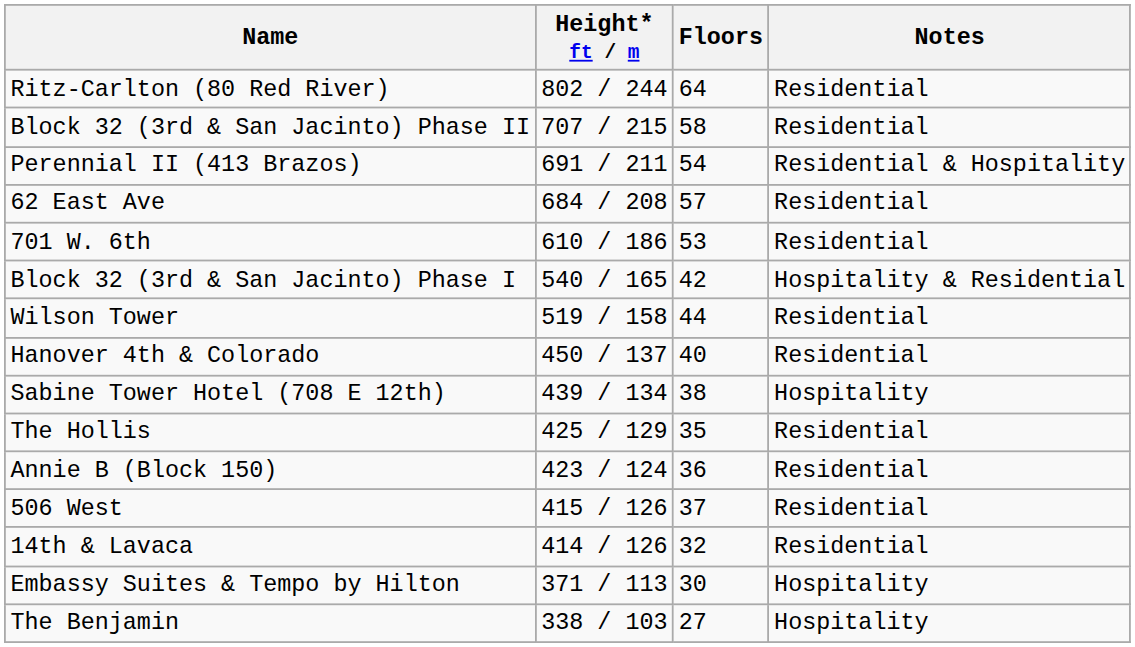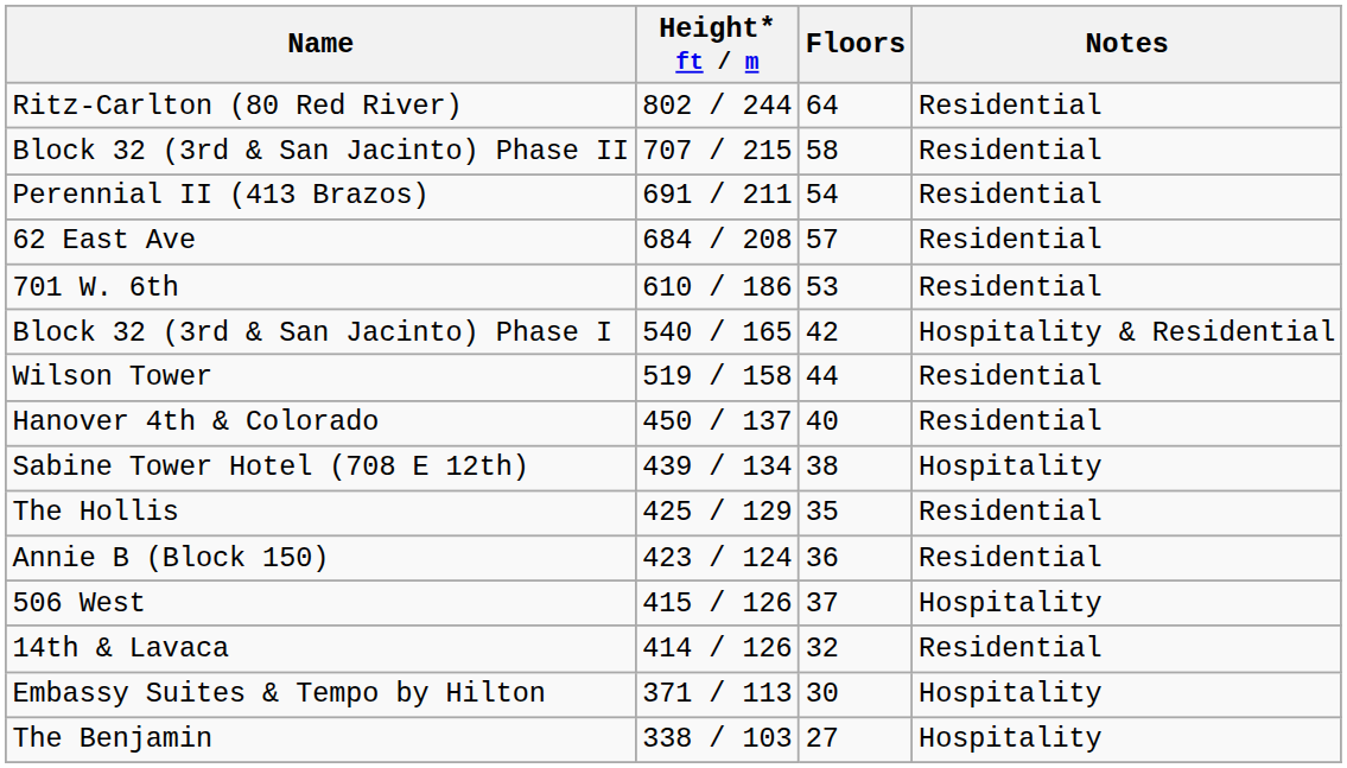Perennial II (413 Brazos) | Notes: Residential & Hospitality -> Residential
506 West | Notes: Residential -> Hospitality
